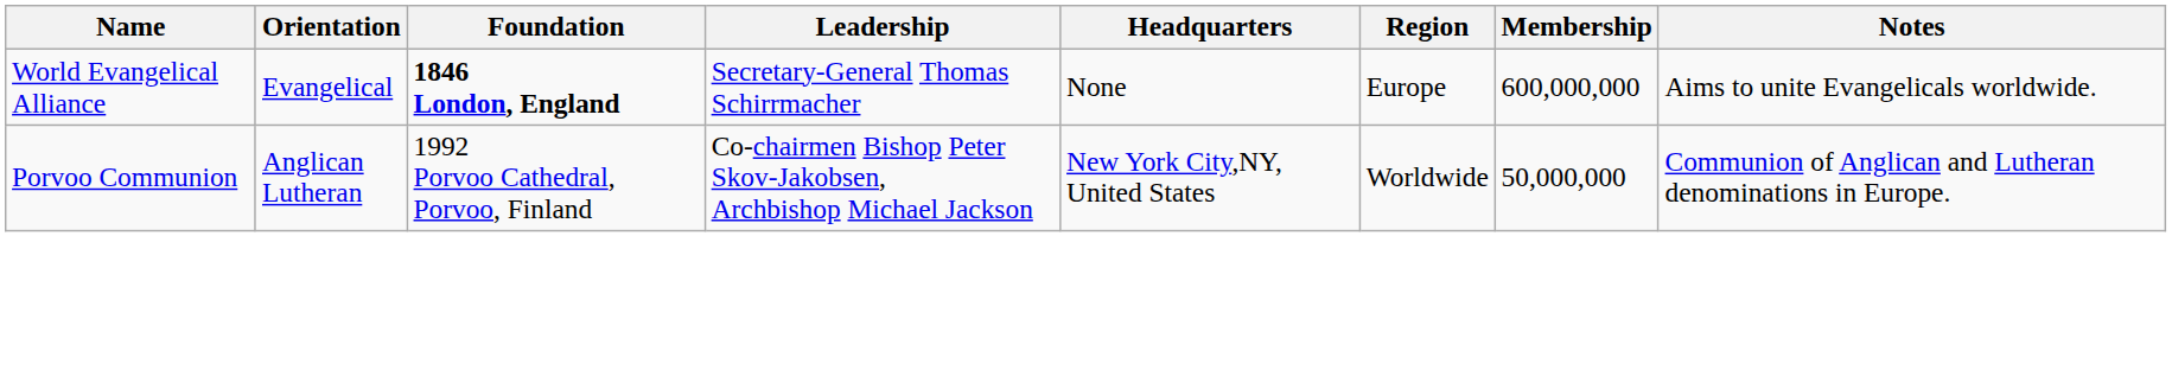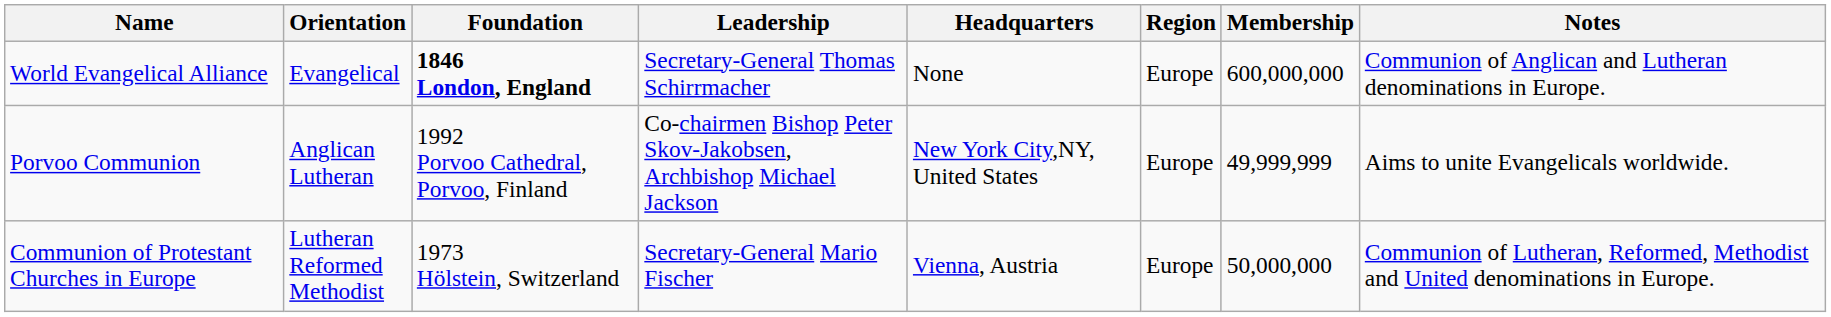World Evangelical Alliance | Notes: Aims to unite Evangelicals worldwide. -> Communion of Anglican and Lutheran denominations in Europe.
Porvoo Communion | Region: Worldwide -> Europe
Porvoo Communion | Membership: 50,000,000 -> 49,999,999
Porvoo Communion | Notes: Communion of Anglican and Lutheran denominations in Europe. -> Aims to unite Evangelicals worldwide.
+ row: Communion of Protestant Churches in Europe | Lutheran Reformed Methodist | 1973 Hölstein, Switzerland | Secretary-General Mario Fischer | Vienna, Austria | Europe | 50,000,000 | Communion of Lutheran, Reformed, Methodist and United denominations in Europe.
